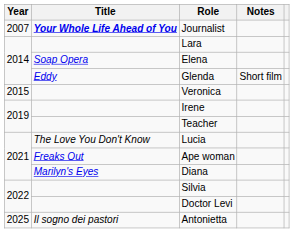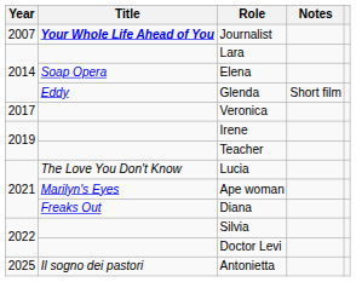Veronica | Year: 2015 -> 2017
Ape woman | Title: Freaks Out -> Marilyn's Eyes
Diana | Title: Marilyn's Eyes -> Freaks Out
